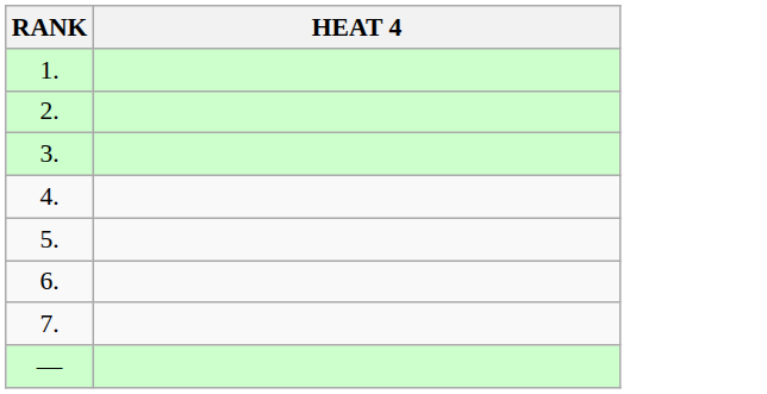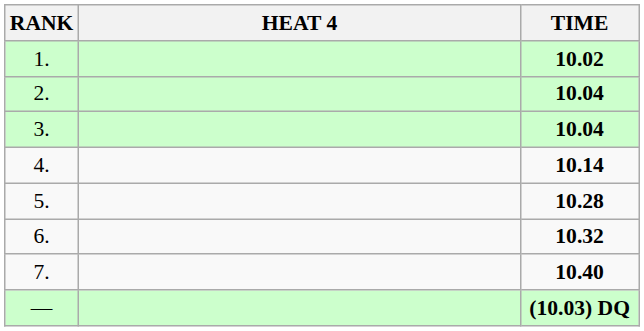+ column: TIME | 10.02 | 10.04 | 10.04 | 10.14 | 10.28 | 10.32 | 10.40 | (10.03) DQ
